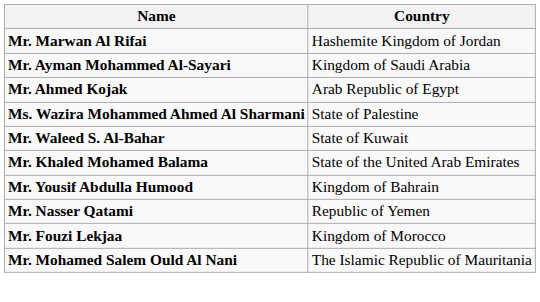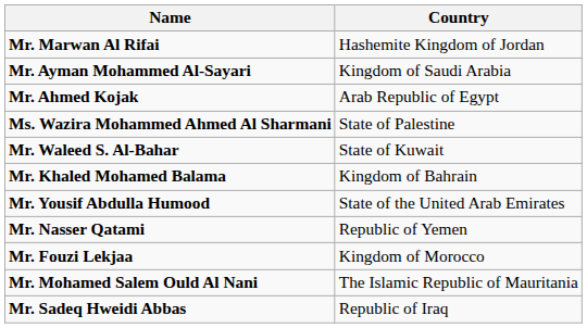Mr. Khaled Mohamed Balama | Country: State of the United Arab Emirates -> Kingdom of Bahrain
Mr. Yousif Abdulla Humood | Country: Kingdom of Bahrain -> State of the United Arab Emirates
+ row: Mr. Sadeq Hweidi Abbas | Republic of Iraq
